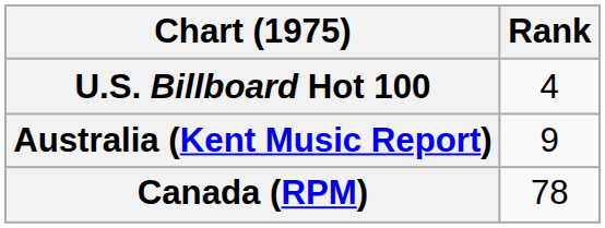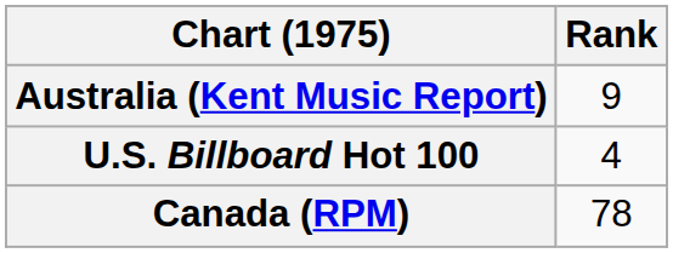rows swapped: U.S. Billboard Hot 100 <-> Australia (Kent Music Report)
